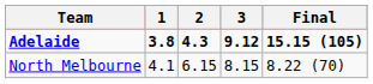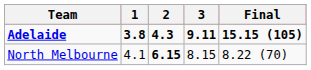Adelaide | 3: 9.12 -> 9.11
North Melbourne | 2: normal -> bold
